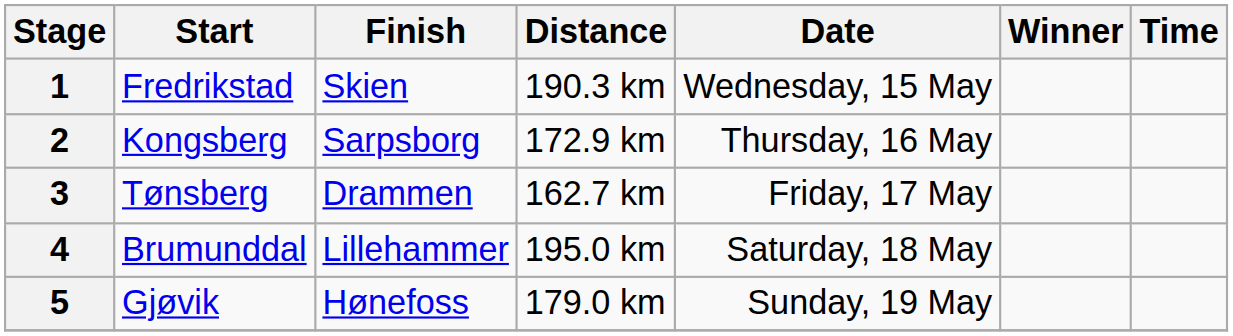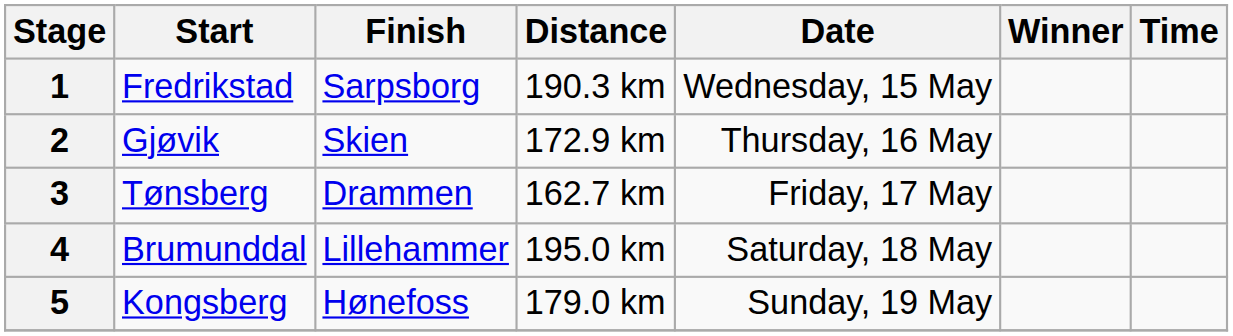1 | Finish: Skien -> Sarpsborg
2 | Start: Kongsberg -> Gjøvik
2 | Finish: Sarpsborg -> Skien
5 | Start: Gjøvik -> Kongsberg
